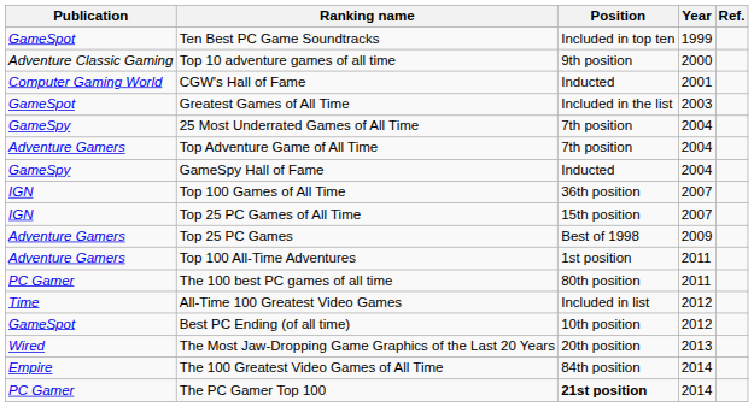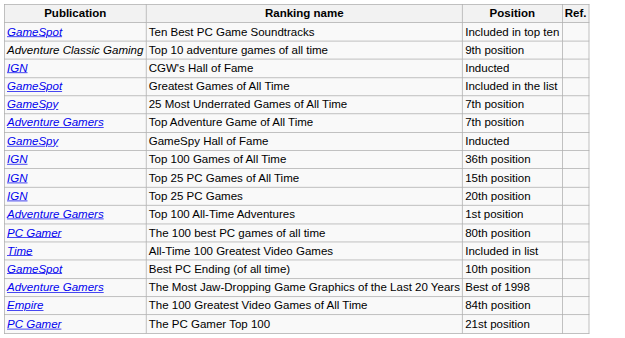- column: Year | 1999 | 2000 | 2001 | 2003 | 2004 | 2004 | 2004 | 2007 | 2007 | 2009 | 2011 | 2011 | 2012 | 2012 | 2013 | 2014 | 2014
CGW's Hall of Fame | Publication: Computer Gaming World -> IGN
Top 25 PC Games | Publication: Adventure Gamers -> IGN
Top 25 PC Games | Position: Best of 1998 -> 20th position
The Most Jaw-Dropping Game Graphics of the Last 20 Years | Publication: Wired -> Adventure Gamers
The Most Jaw-Dropping Game Graphics of the Last 20 Years | Position: 20th position -> Best of 1998
The PC Gamer Top 100 | Position: bold -> normal
